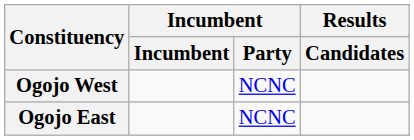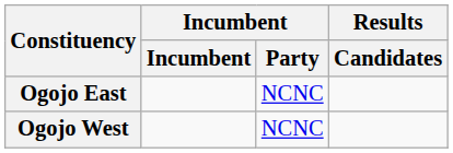rows swapped: Ogojo East <-> Ogojo West
